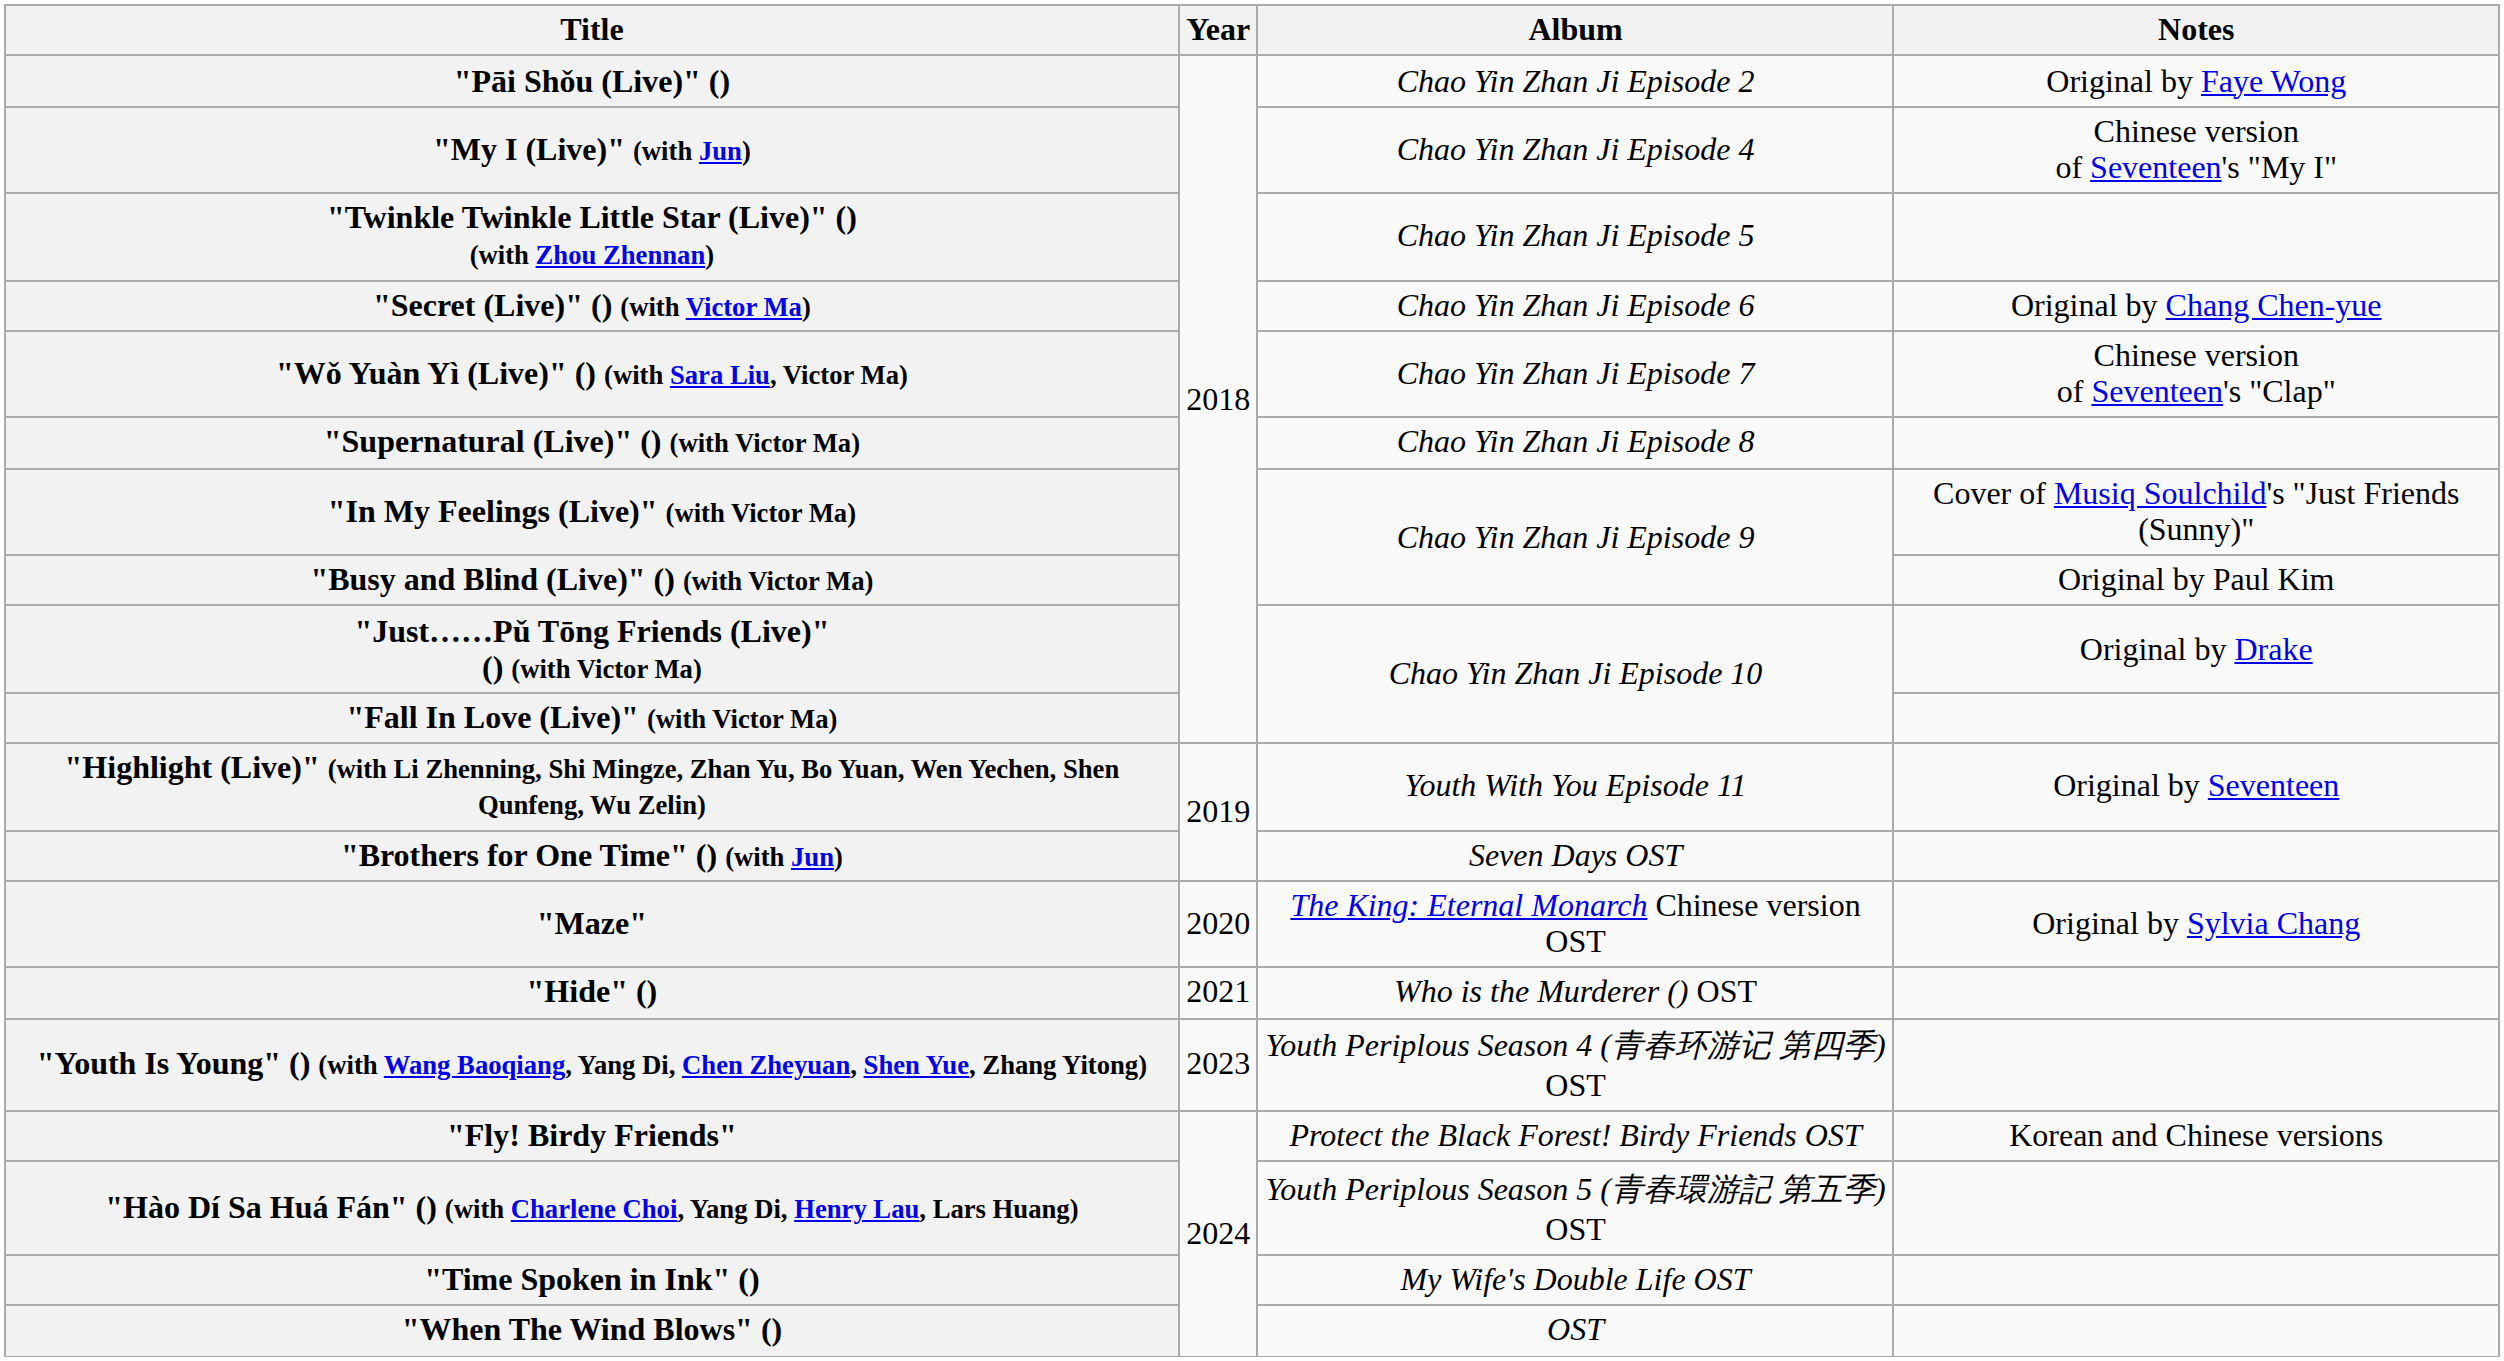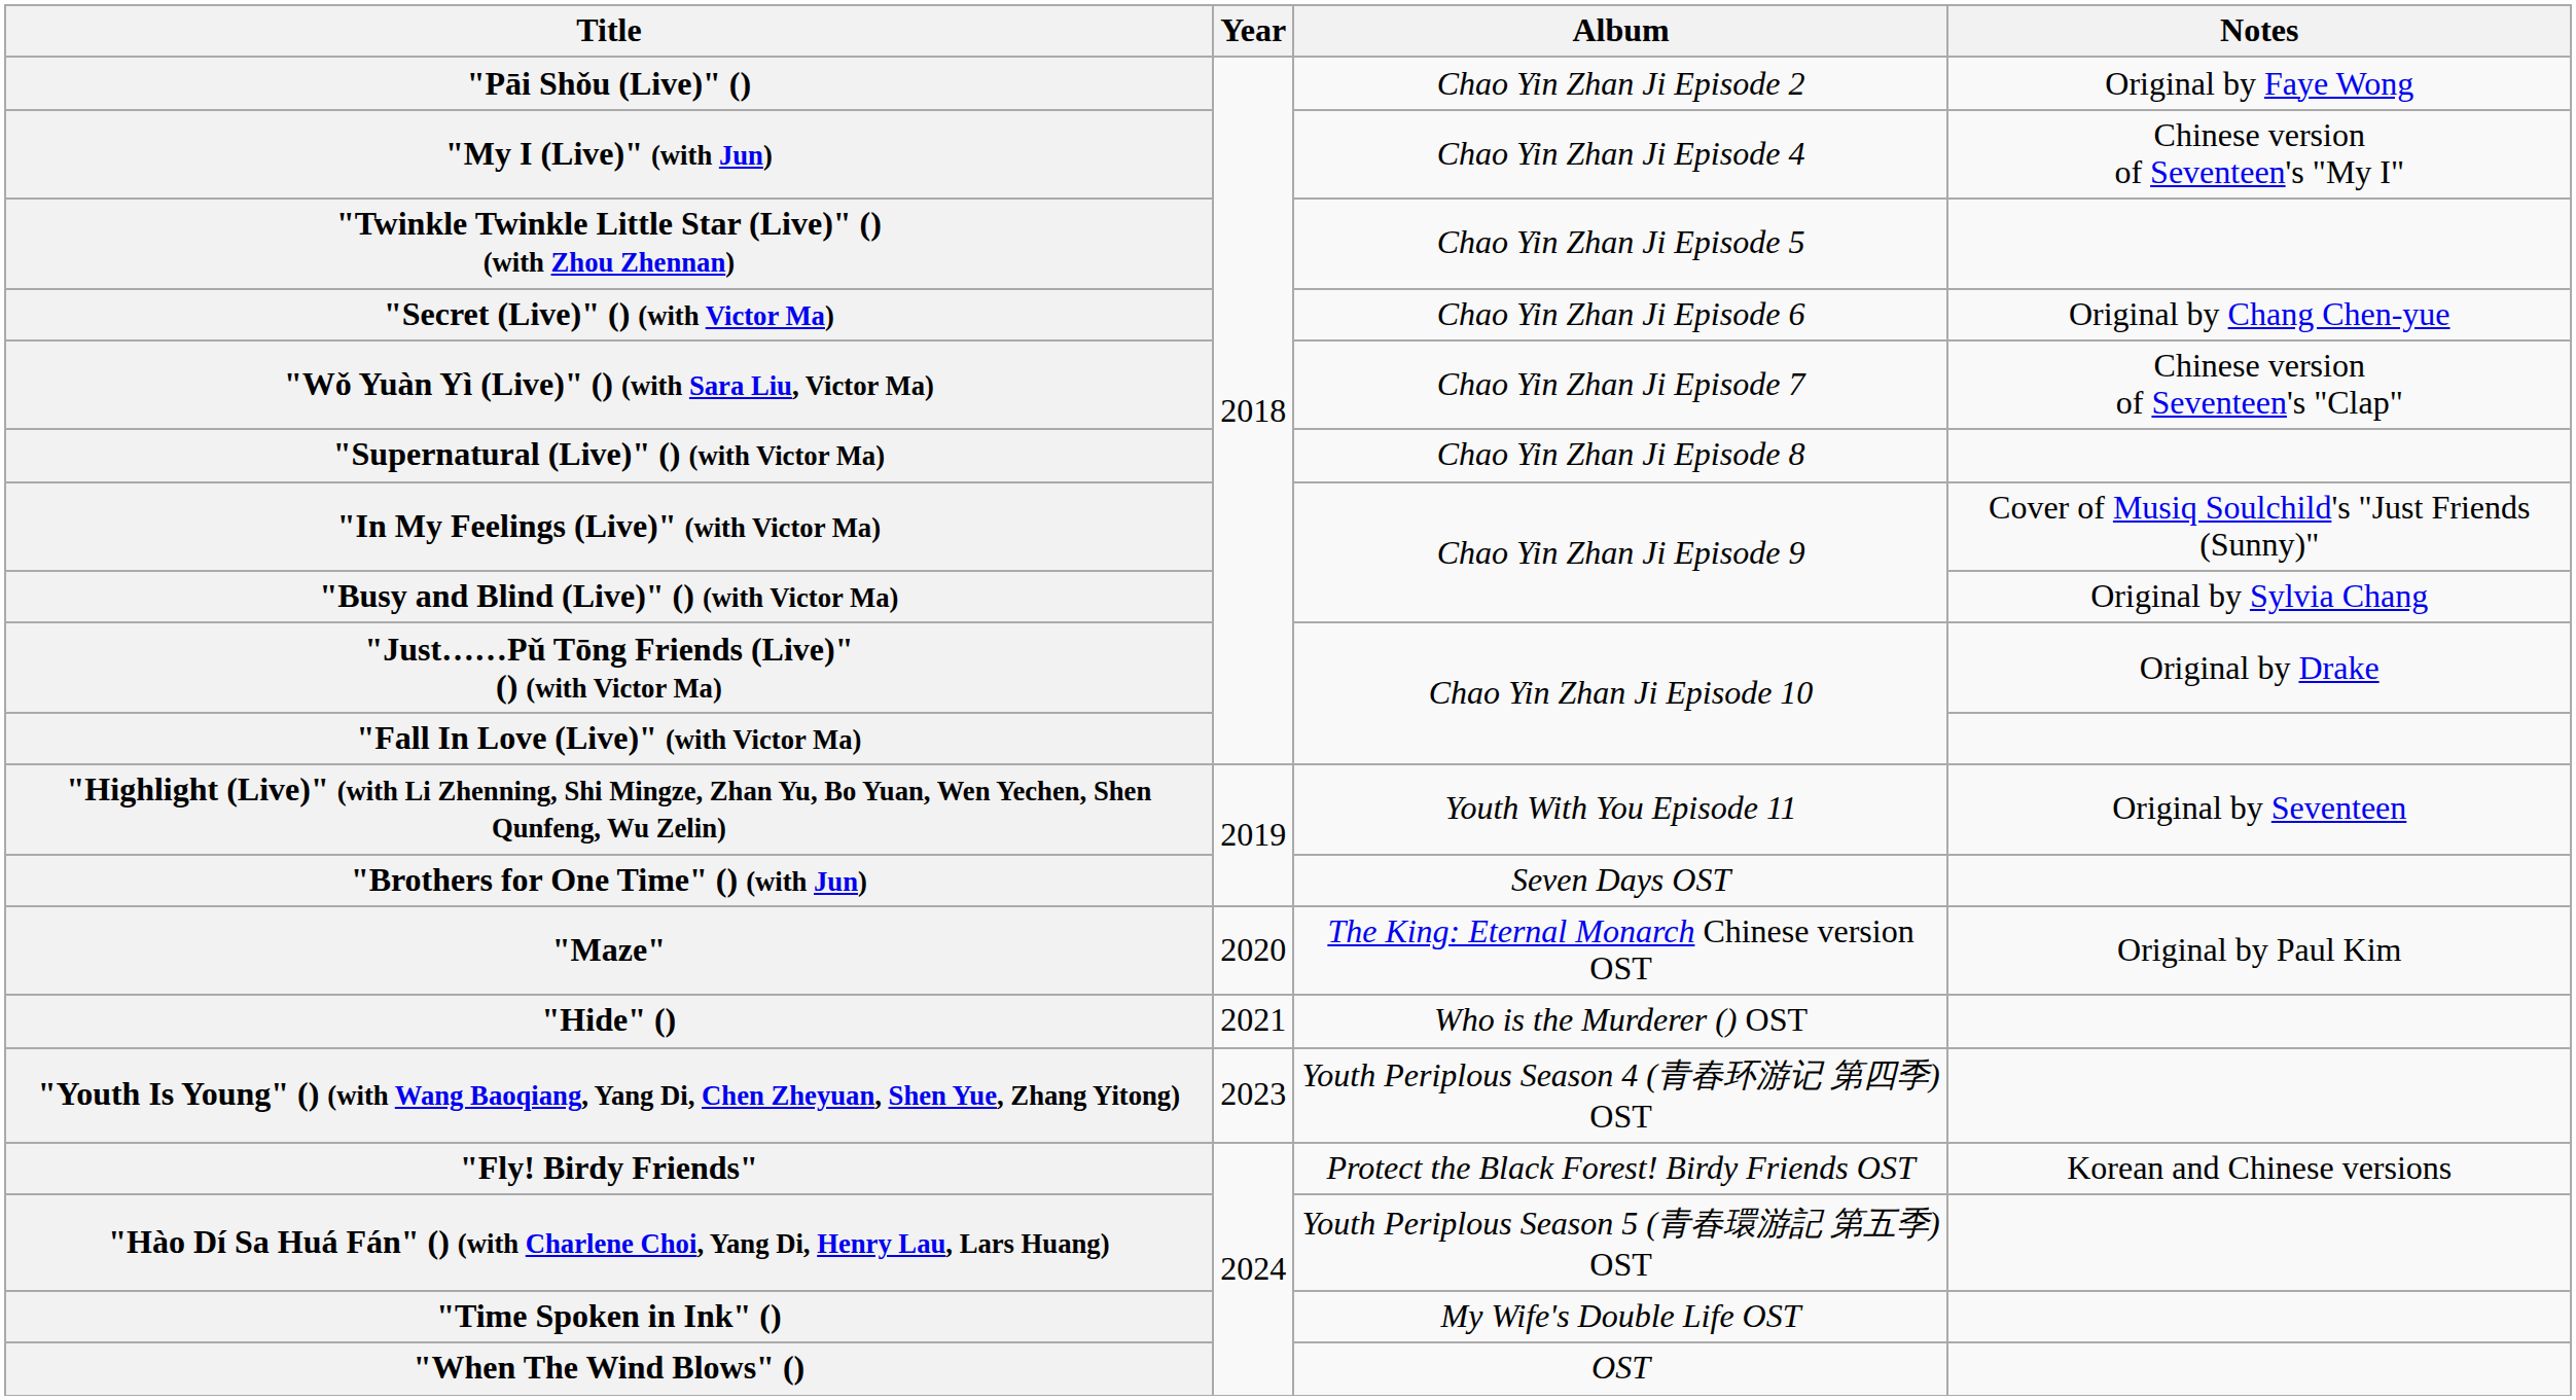"Busy and Blind (Live)" () (with Victor Ma) | Notes: Original by Paul Kim -> Original by Sylvia Chang
"Maze" | Notes: Original by Sylvia Chang -> Original by Paul Kim
